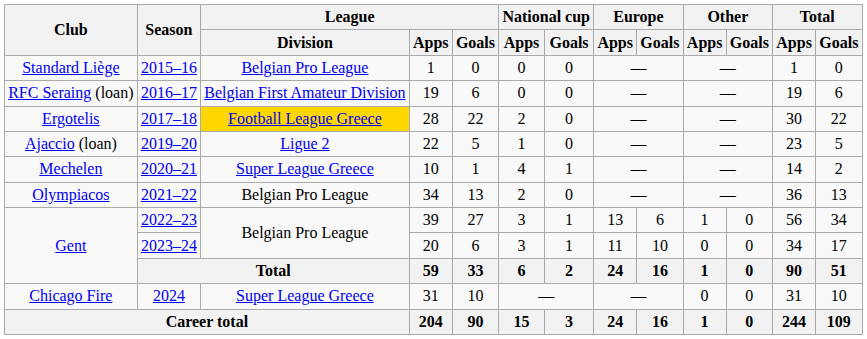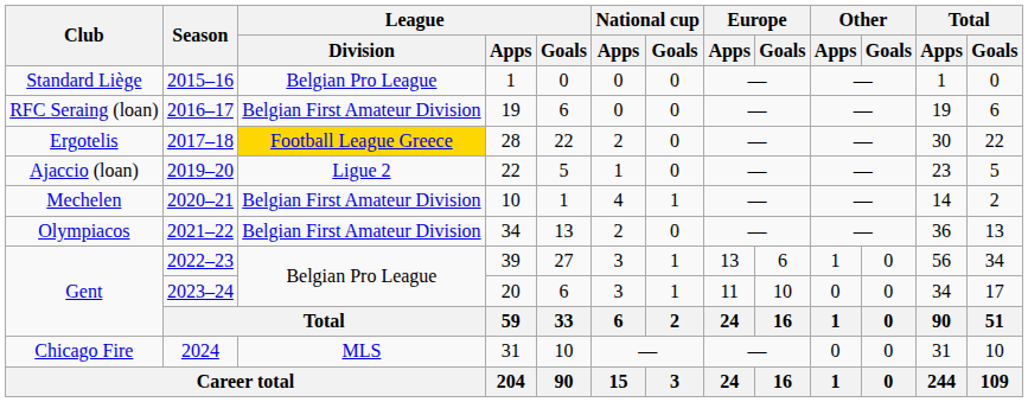2020–21 | League / Division: Super League Greece -> Belgian First Amateur Division
2021–22 | League / Division: Belgian Pro League -> Belgian First Amateur Division
2024 | League / Division: Super League Greece -> MLS
